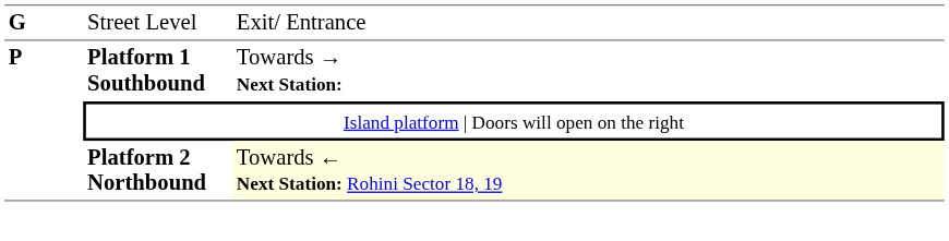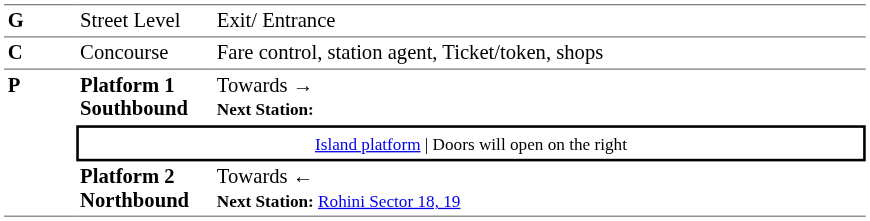+ row: C | Concourse | Fare control, station agent, Ticket/token, shops
Platform 2 Northbound | column 3: lightyellow background -> no background
